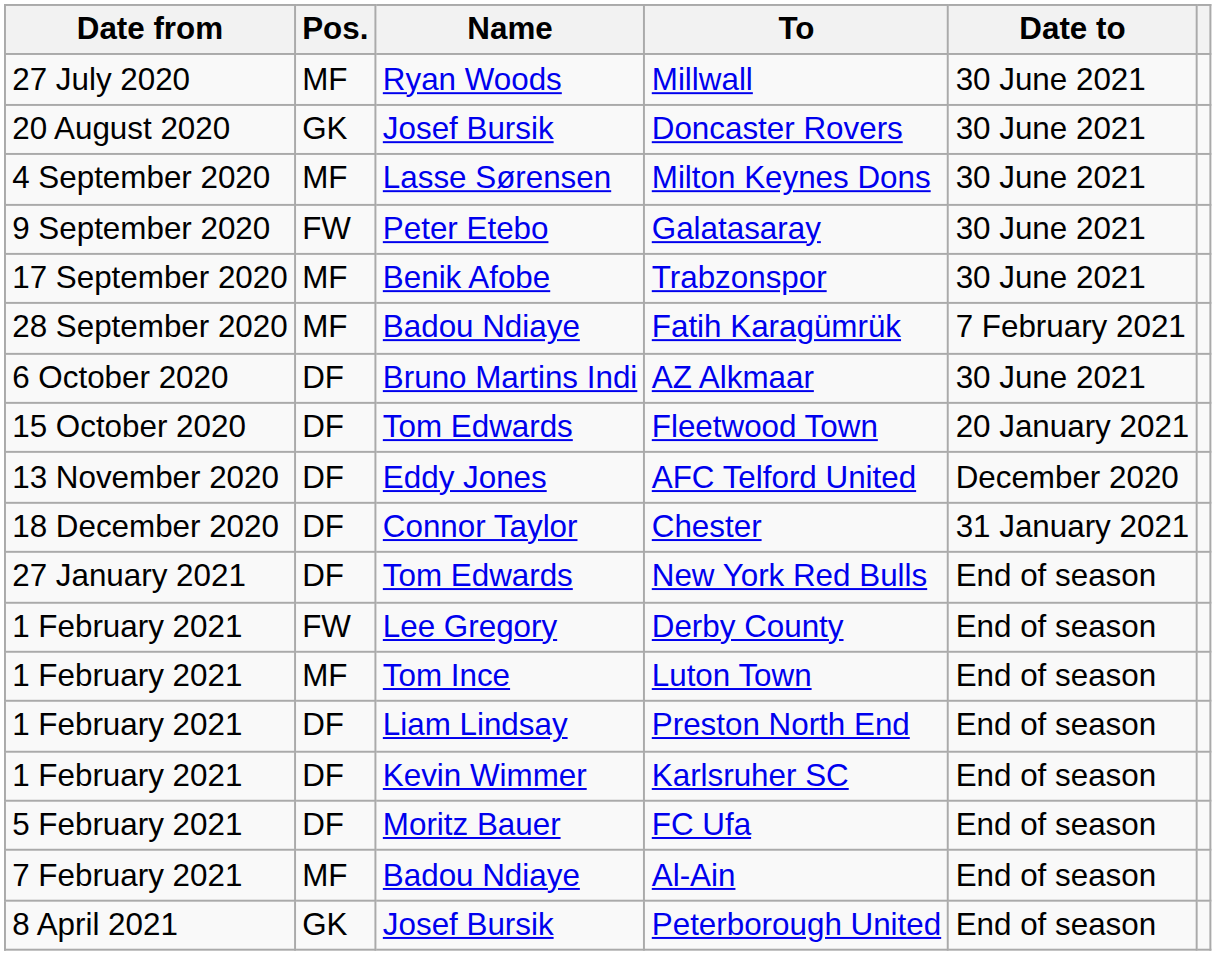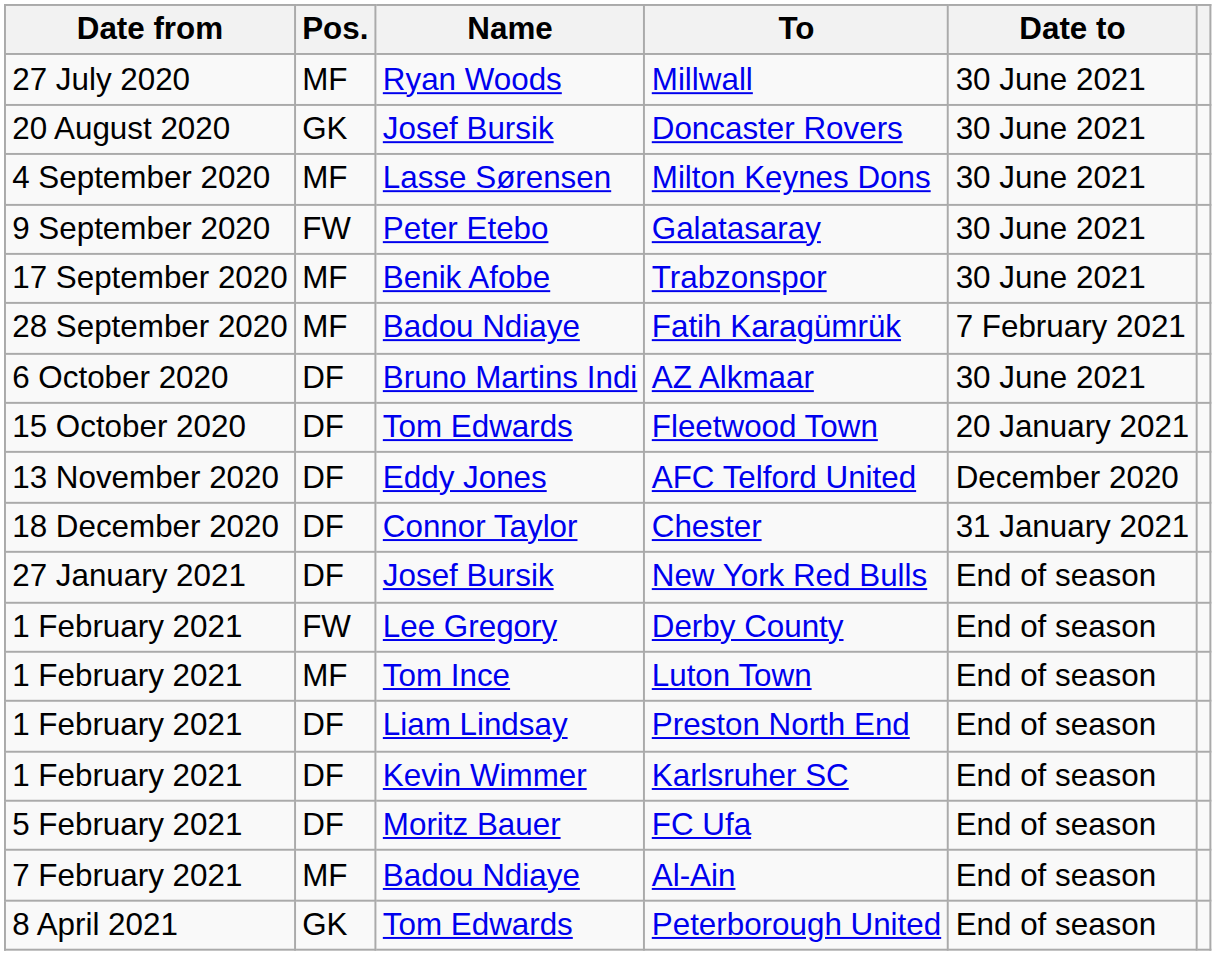New York Red Bulls | Name: Tom Edwards -> Josef Bursik
Peterborough United | Name: Josef Bursik -> Tom Edwards
